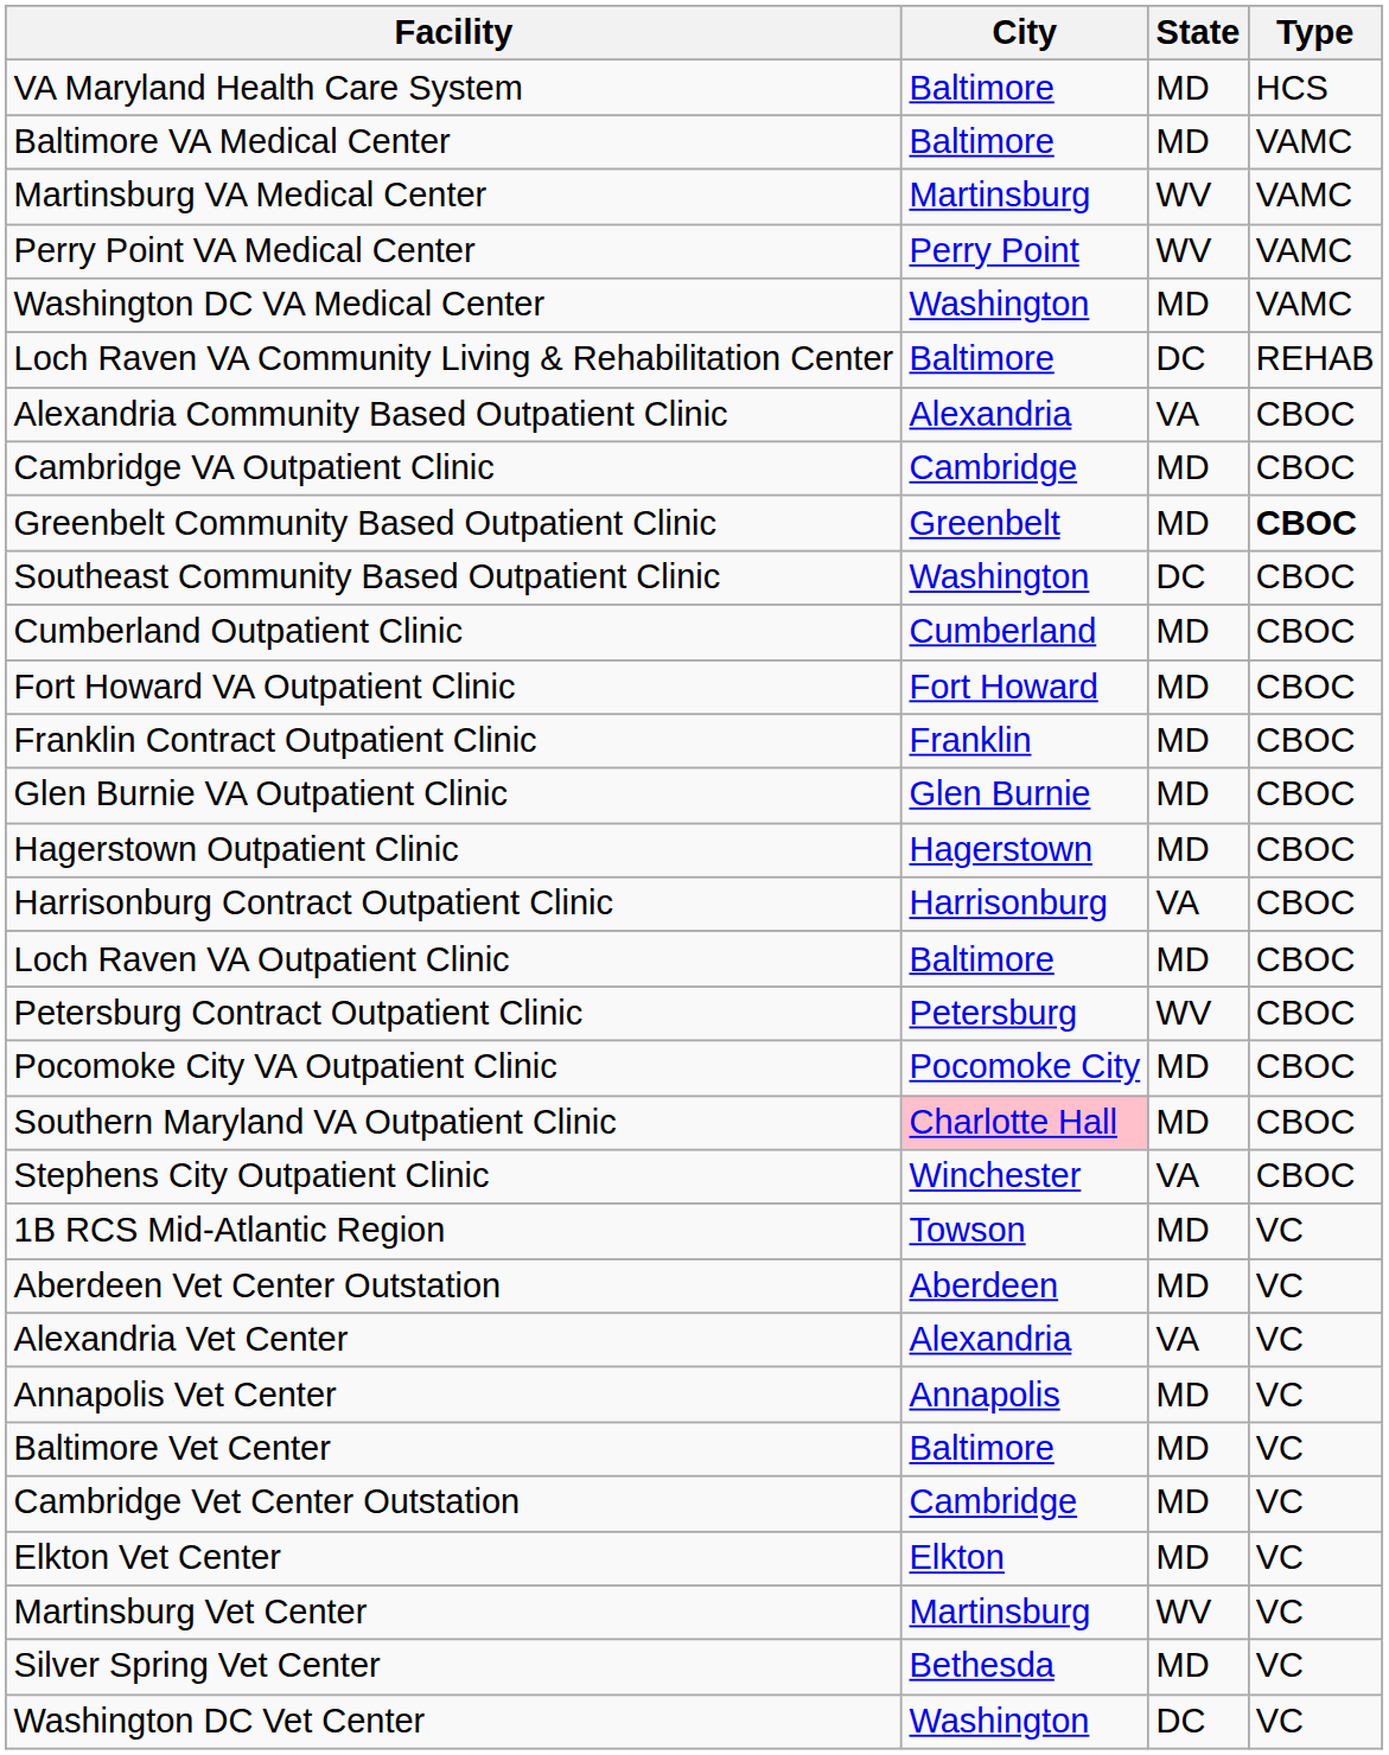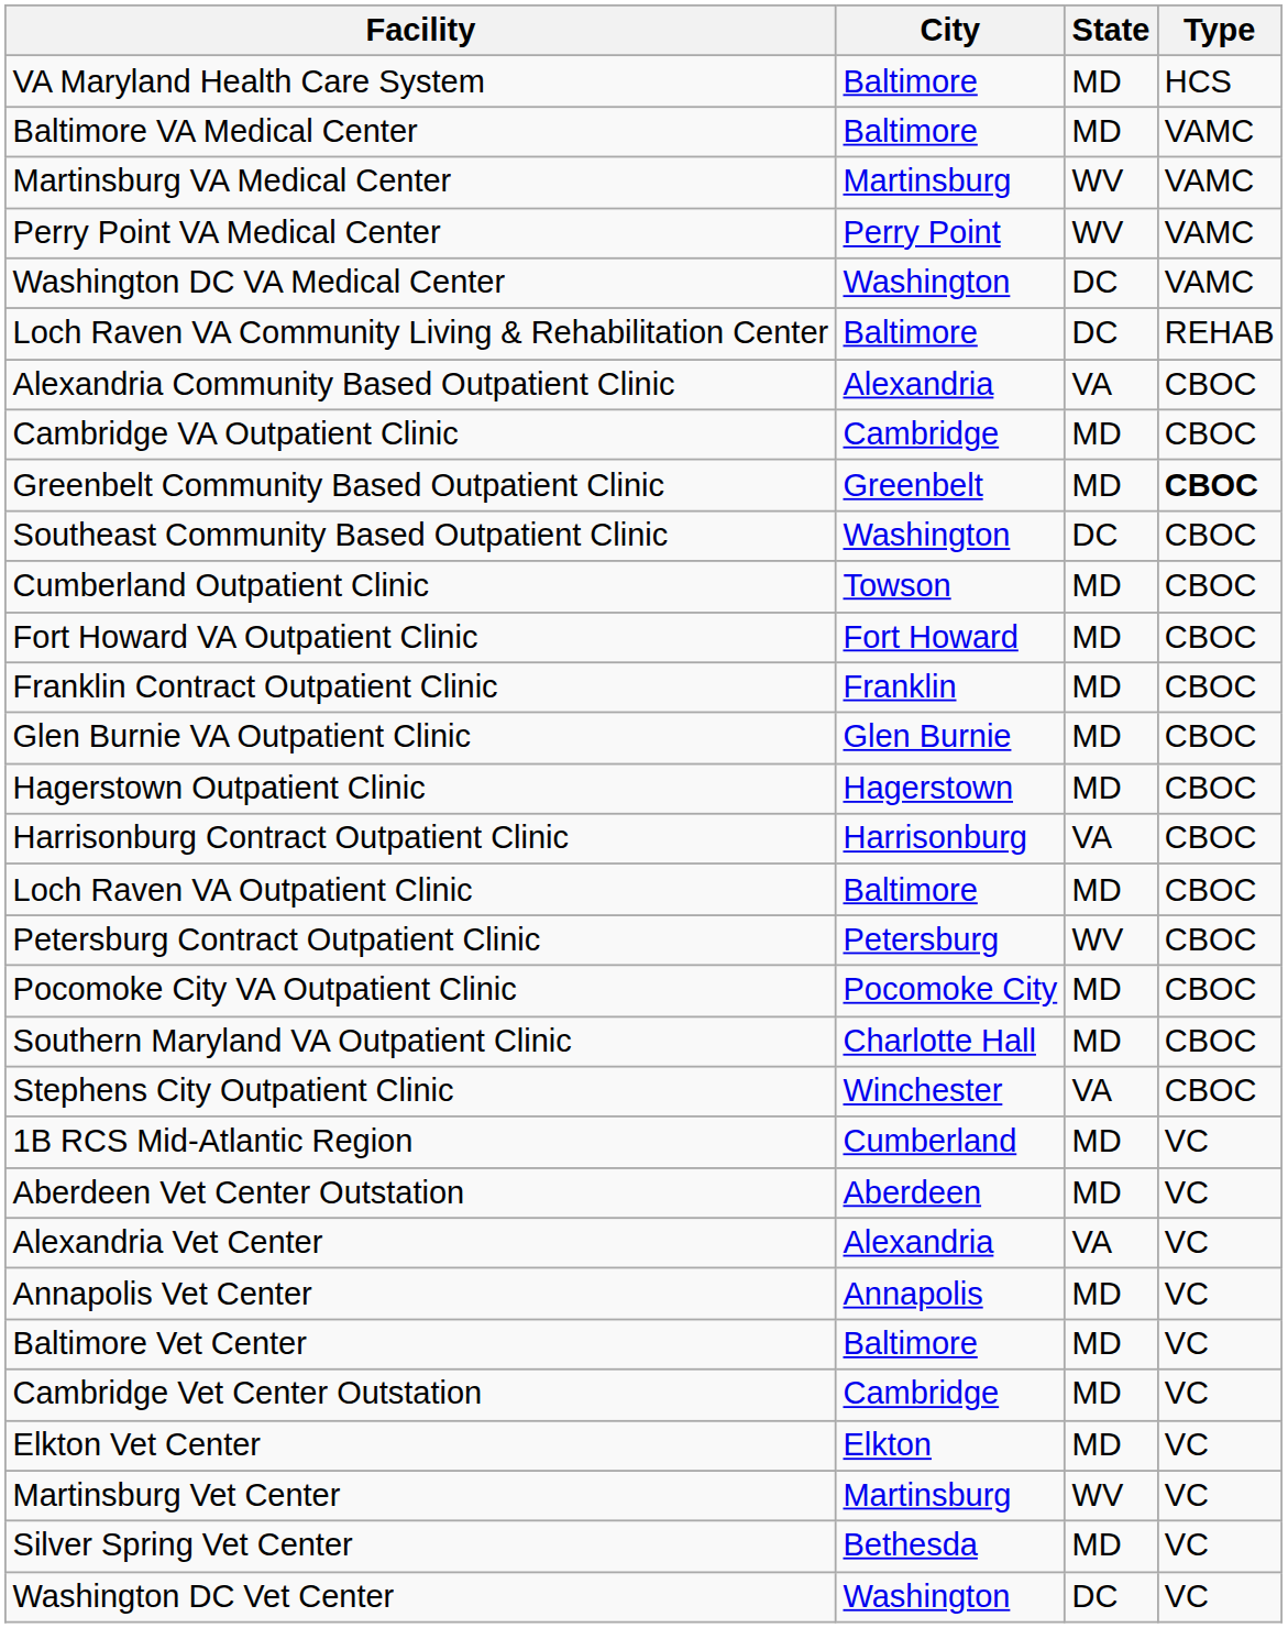Washington DC VA Medical Center | State: MD -> DC
Cumberland Outpatient Clinic | City: Cumberland -> Towson
Southern Maryland VA Outpatient Clinic | City: pink background -> no background
1B RCS Mid-Atlantic Region | City: Towson -> Cumberland
